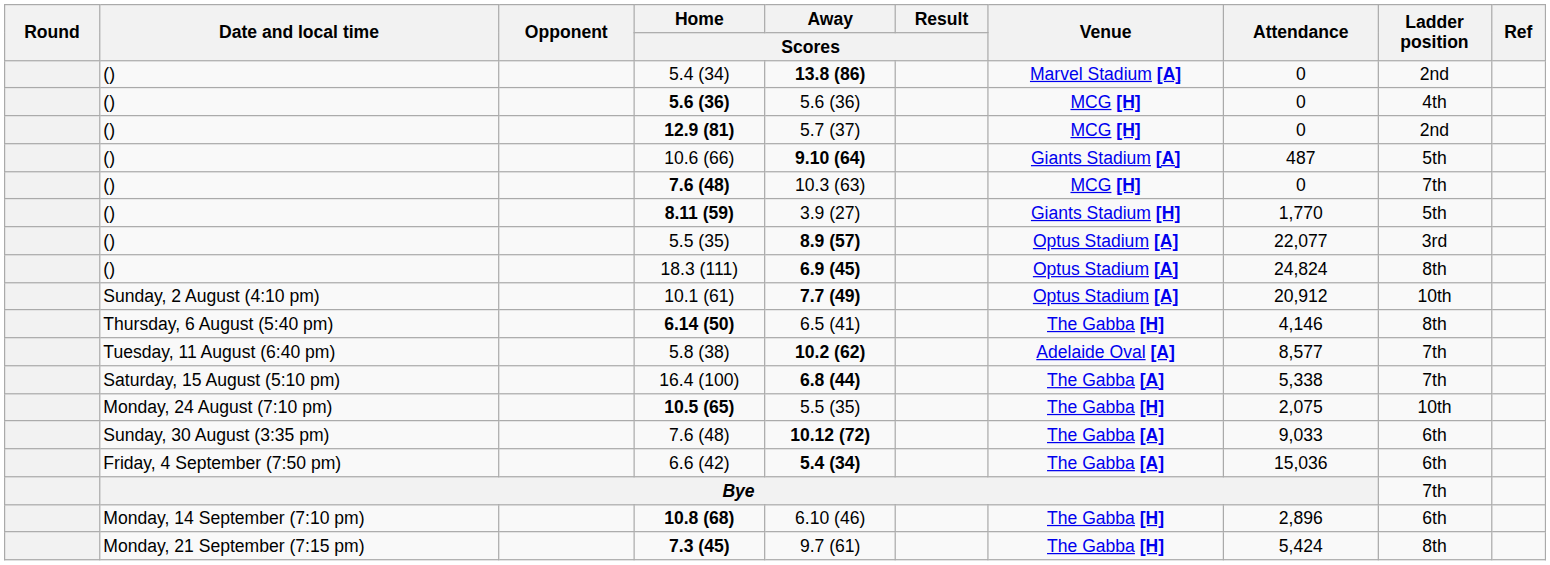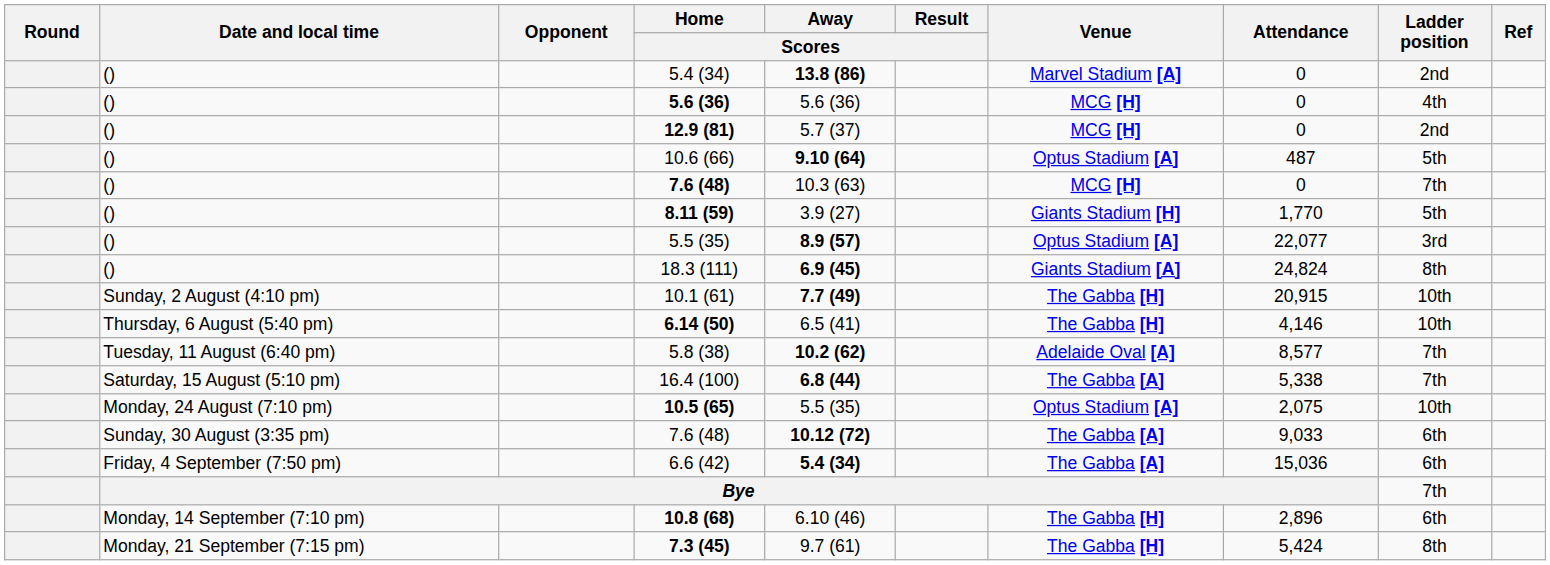10.6 (66) | Venue: Giants Stadium [A] -> Optus Stadium [A]
18.3 (111) | Venue: Optus Stadium [A] -> Giants Stadium [A]
10.1 (61) | Venue: Optus Stadium [A] -> The Gabba [H]
10.1 (61) | Attendance: 20,912 -> 20,915
6.14 (50) | Ladder position: 8th -> 10th
10.5 (65) | Venue: The Gabba [H] -> Optus Stadium [A]
